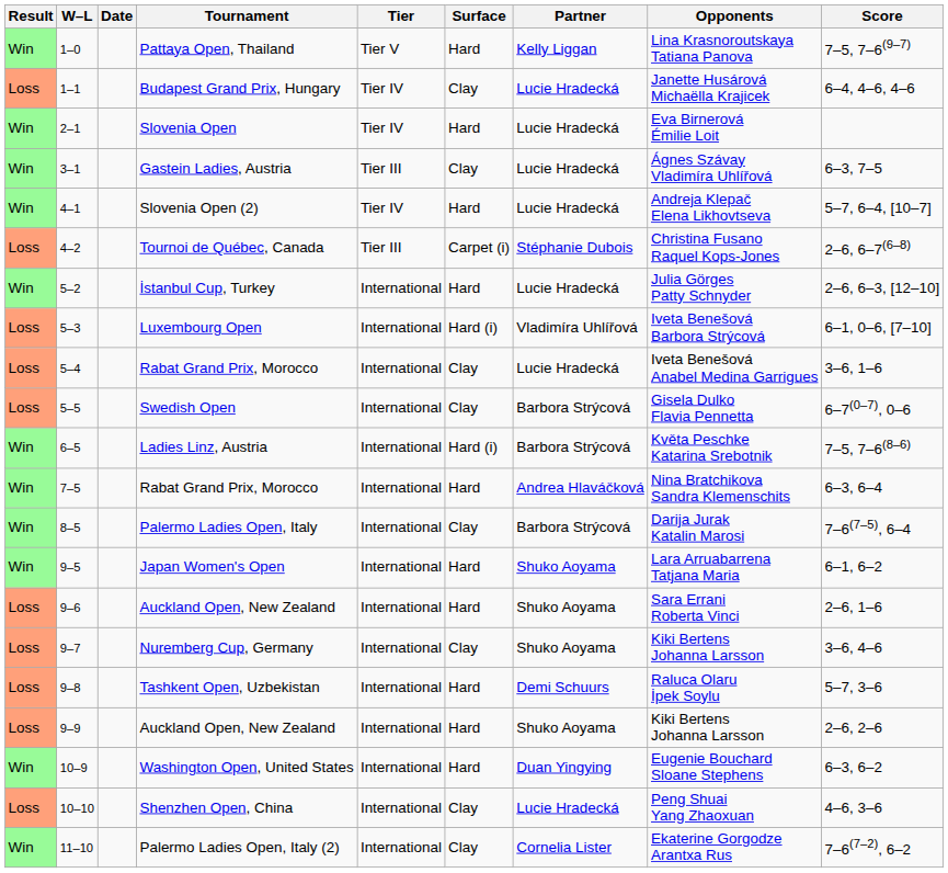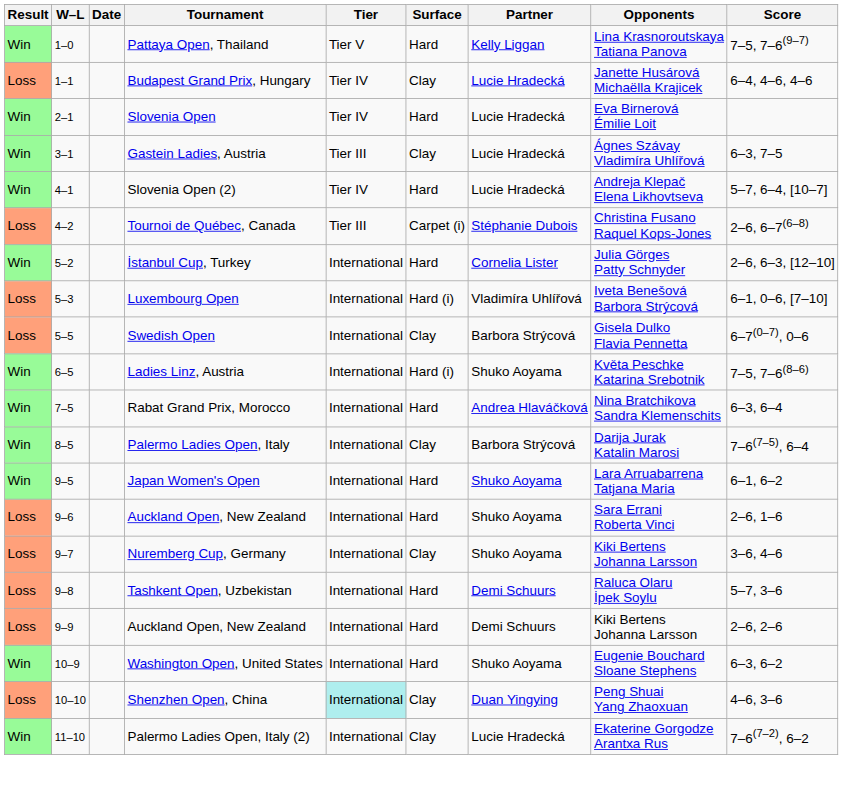İstanbul Cup, Turkey | Partner: Lucie Hradecká -> Cornelia Lister
- row: Loss | 5–4 | Rabat Grand Prix, Morocco | International | Clay | Lucie Hradecká | Iveta Benešová Anabel Medina Garrigues | 3–6, 1–6
Ladies Linz, Austria | Partner: Barbora Strýcová -> Shuko Aoyama
9–9 / Auckland Open, New Zealand | Partner: Shuko Aoyama -> Demi Schuurs
Washington Open, United States | Partner: Duan Yingying -> Shuko Aoyama
Shenzhen Open, China | Tier: no background -> paleturquoise background
Shenzhen Open, China | Partner: Lucie Hradecká -> Duan Yingying
Palermo Ladies Open, Italy (2) | Partner: Cornelia Lister -> Lucie Hradecká
